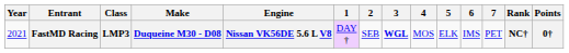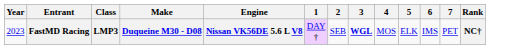- column: Points | 0†
FastMD Racing | Year: 2021 -> 2023
